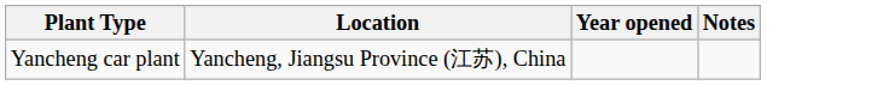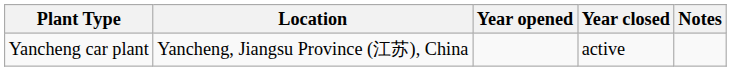+ column: Year closed | active
